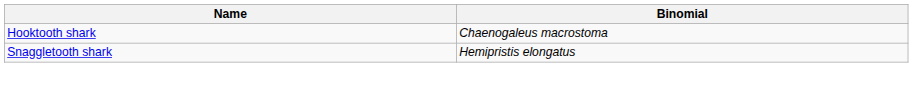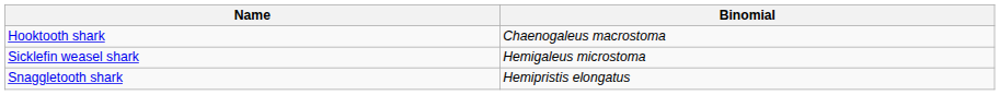+ row: Sicklefin weasel shark | Hemigaleus microstoma
